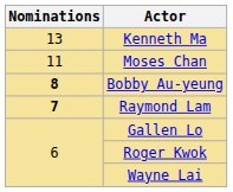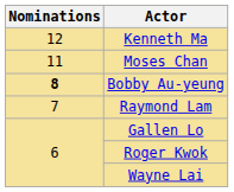Kenneth Ma | Nominations: 13 -> 12
Raymond Lam | Nominations: bold -> normal
